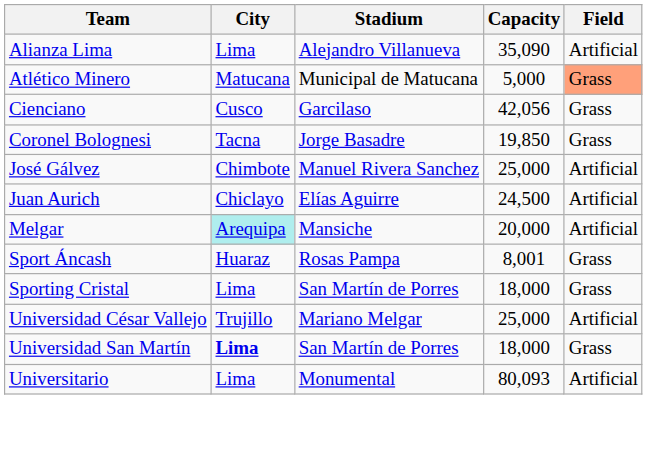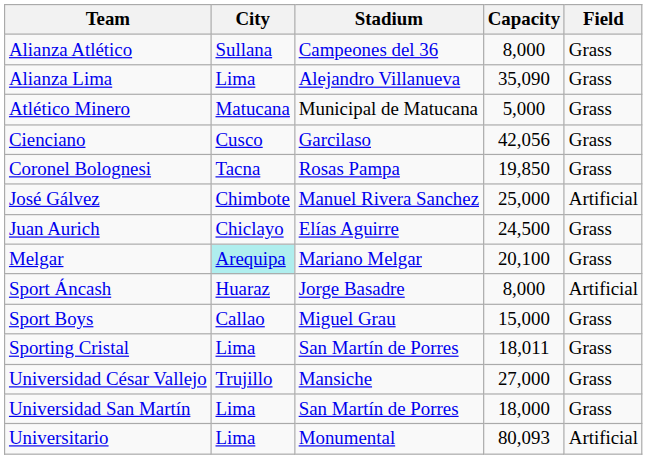+ row: Alianza Atlético | Sullana | Campeones del 36 | 8,000 | Grass
Alianza Lima | Field: Artificial -> Grass
Atlético Minero | Field: lightsalmon background -> no background
Coronel Bolognesi | Stadium: Jorge Basadre -> Rosas Pampa
Juan Aurich | Field: Artificial -> Grass
Melgar | Stadium: Mansiche -> Mariano Melgar
Melgar | Capacity: 20,000 -> 20,100
Melgar | Field: Artificial -> Grass
Sport Áncash | Stadium: Rosas Pampa -> Jorge Basadre
Sport Áncash | Capacity: 8,001 -> 8,000
Sport Áncash | Field: Grass -> Artificial
+ row: Sport Boys | Callao | Miguel Grau | 15,000 | Grass
Sporting Cristal | Capacity: 18,000 -> 18,011
Universidad César Vallejo | Stadium: Mariano Melgar -> Mansiche
Universidad César Vallejo | Capacity: 25,000 -> 27,000
Universidad César Vallejo | Field: Artificial -> Grass
Universidad San Martín | City: bold -> normal
